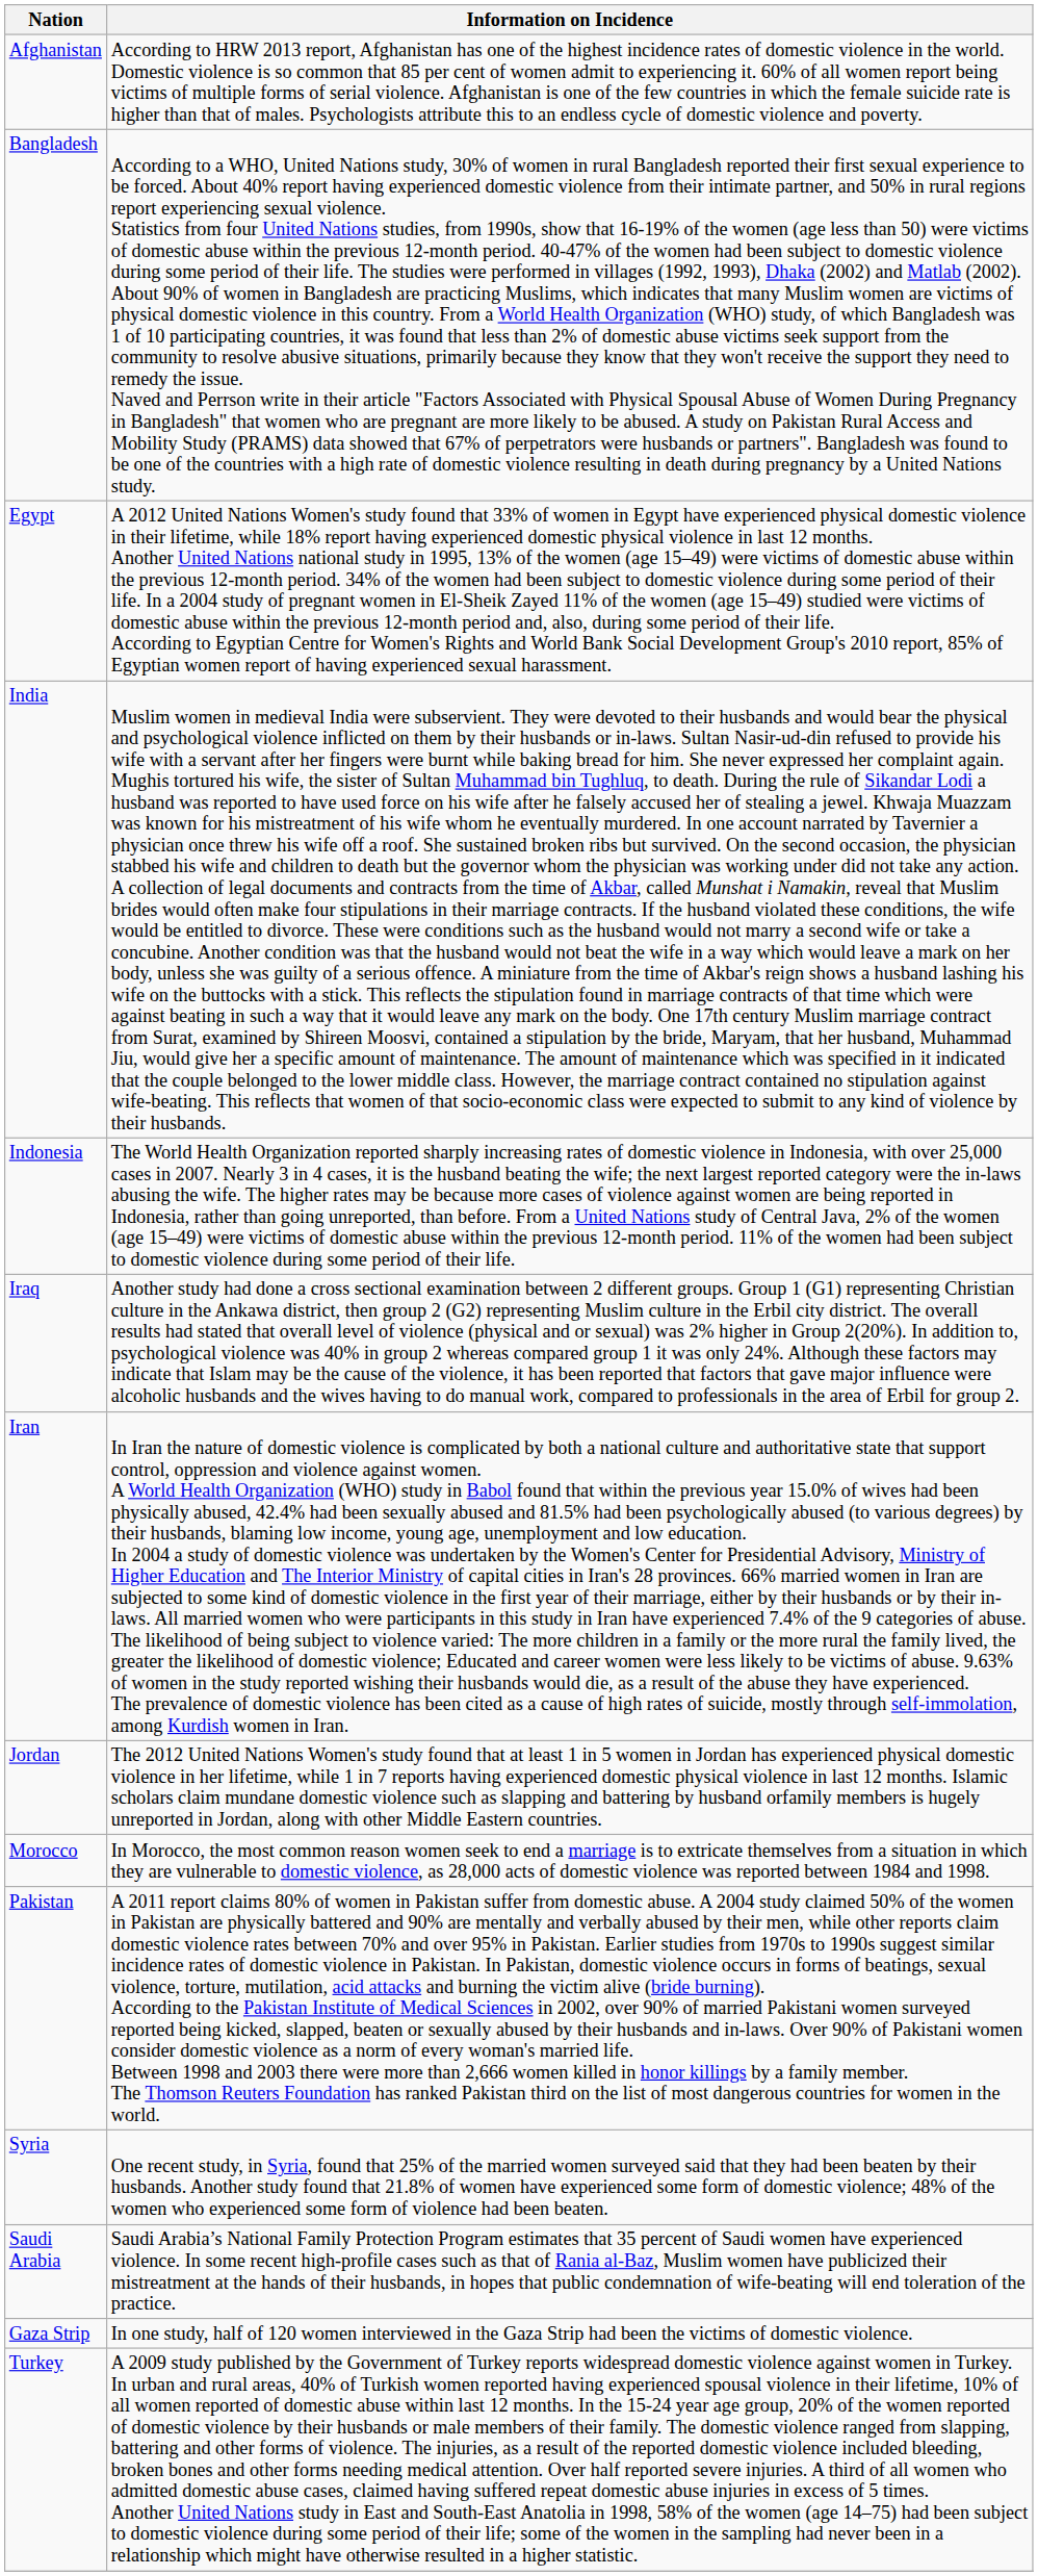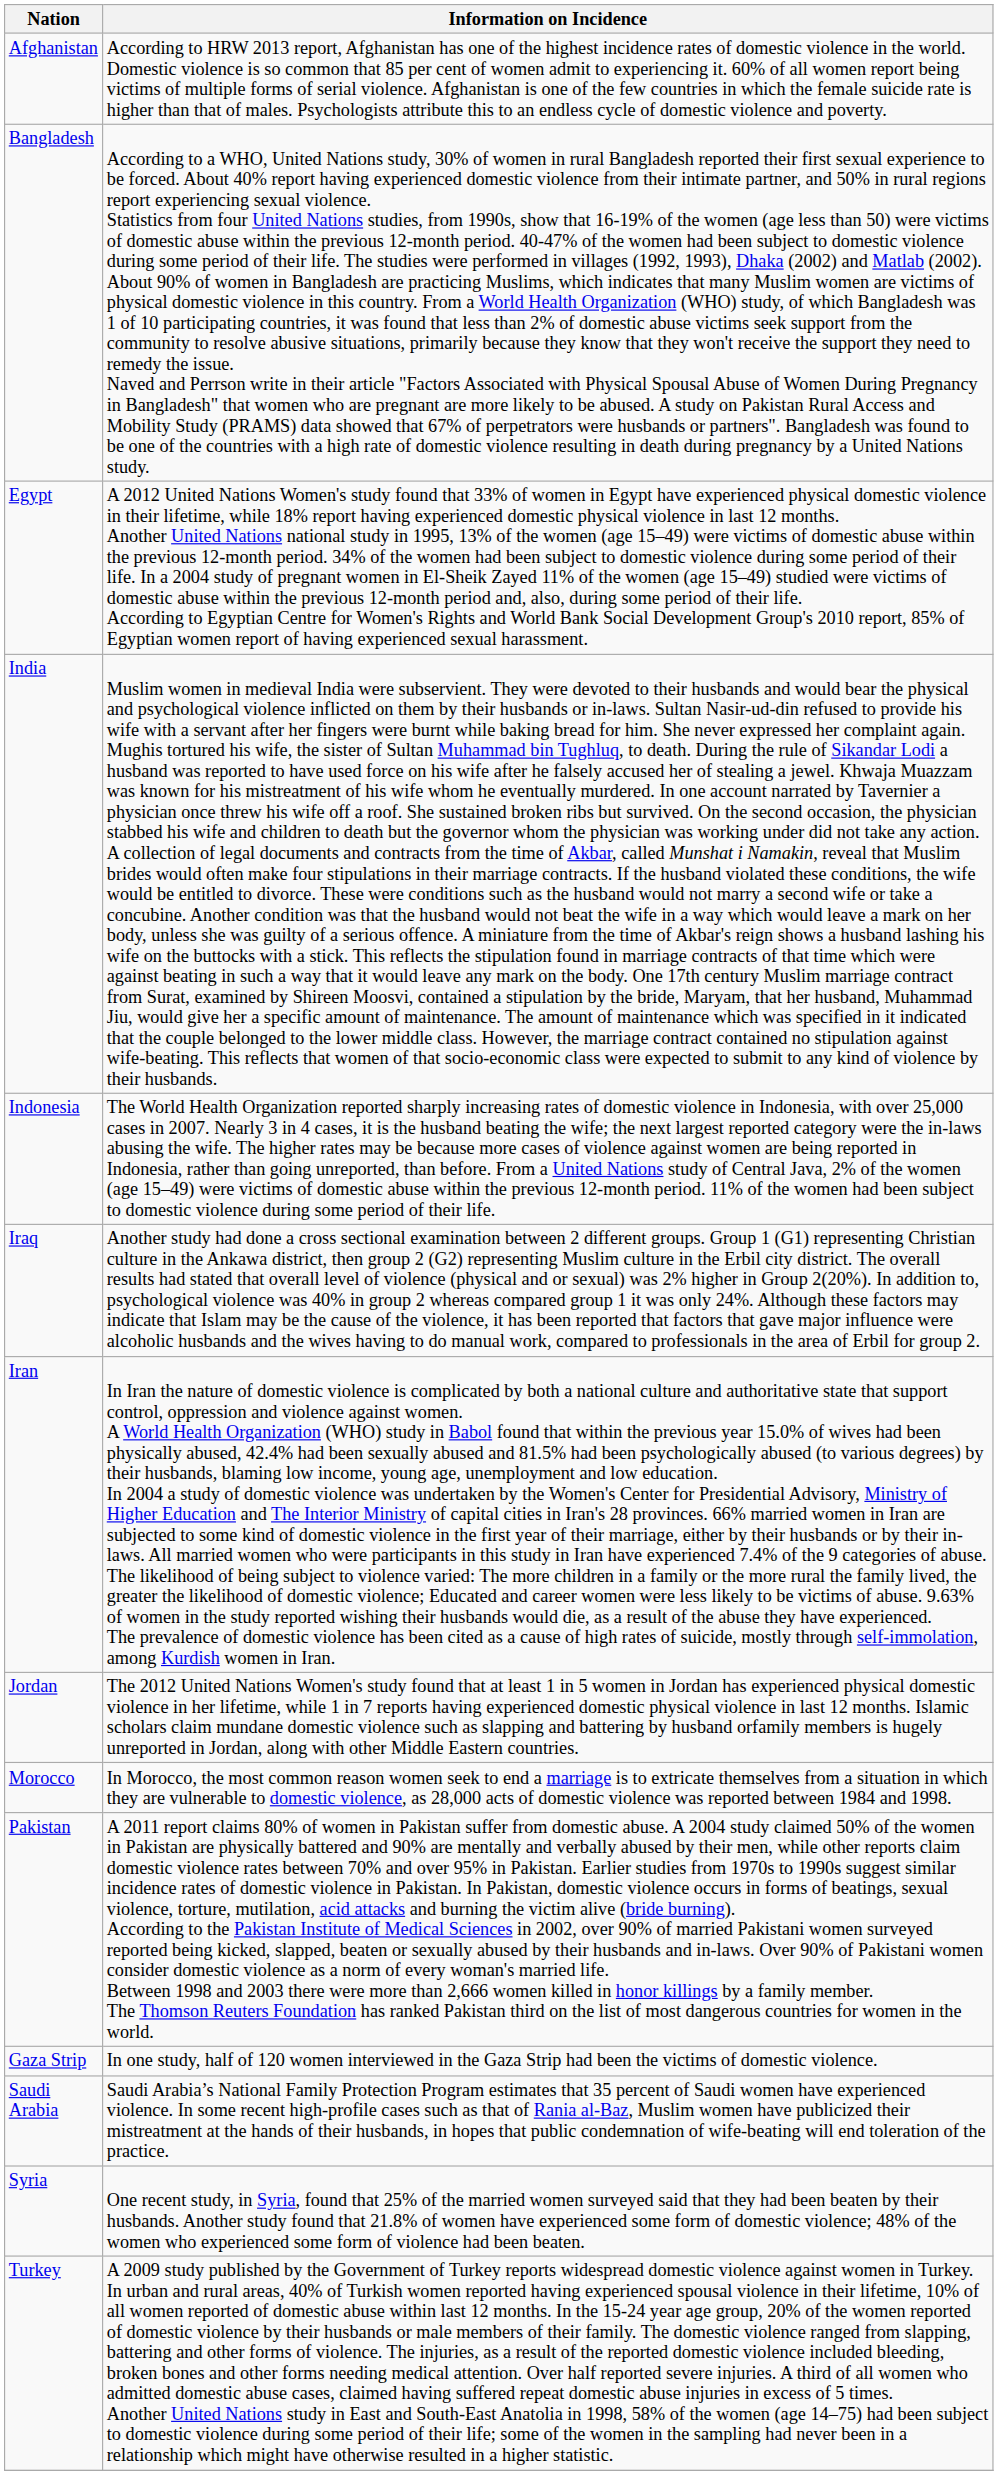rows swapped: Gaza Strip <-> Syria
